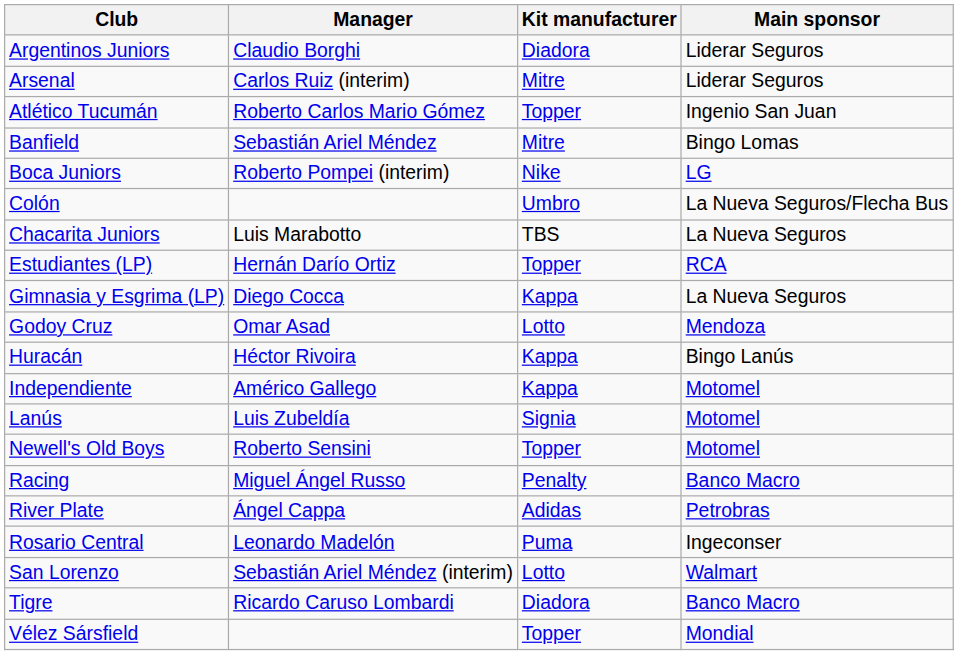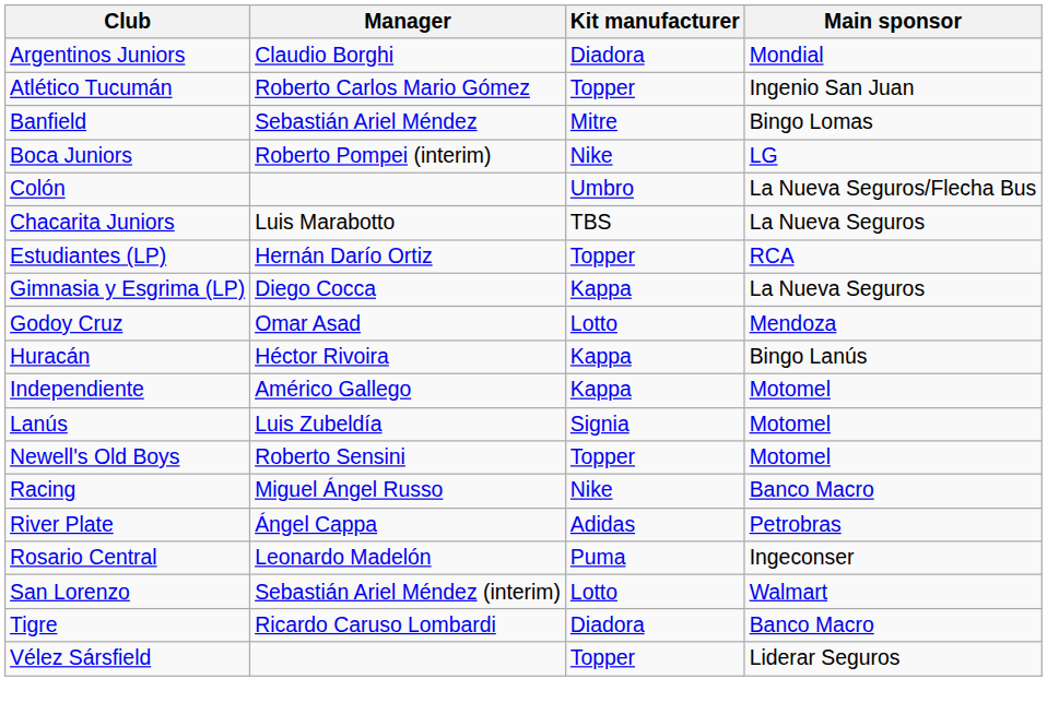Argentinos Juniors | Main sponsor: Liderar Seguros -> Mondial
- row: Arsenal | Carlos Ruiz (interim) | Mitre | Liderar Seguros
Racing | Kit manufacturer: Penalty -> Nike
Vélez Sársfield | Main sponsor: Mondial -> Liderar Seguros
